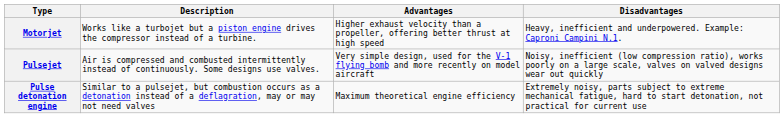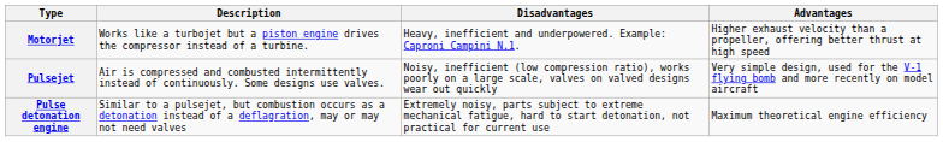columns swapped: Advantages <-> Disadvantages
